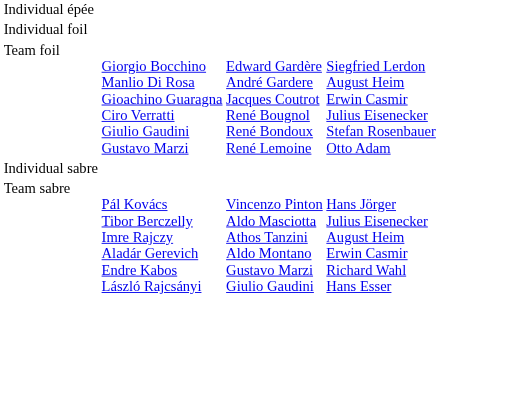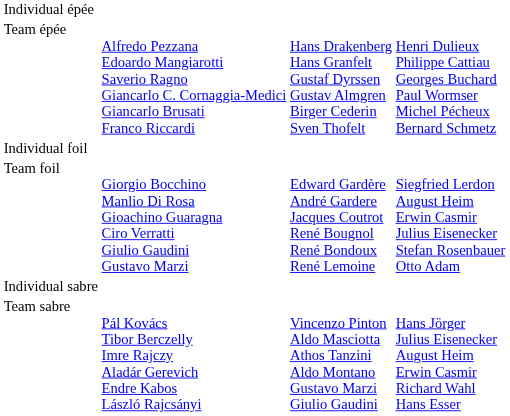+ row: Team épée | Alfredo Pezzana Edoardo Mangiarotti Saverio Ragno Giancarlo C. Cornaggia-Medici Giancarlo Brusati Franco Riccardi | Hans Drakenberg Hans Granfelt Gustaf Dyrssen Gustav Almgren Birger Cederin Sven Thofelt | Henri Dulieux Philippe Cattiau Georges Buchard Paul Wormser Michel Pécheux Bernard Schmetz
